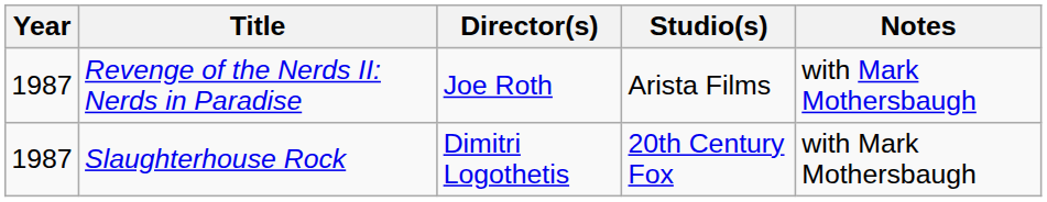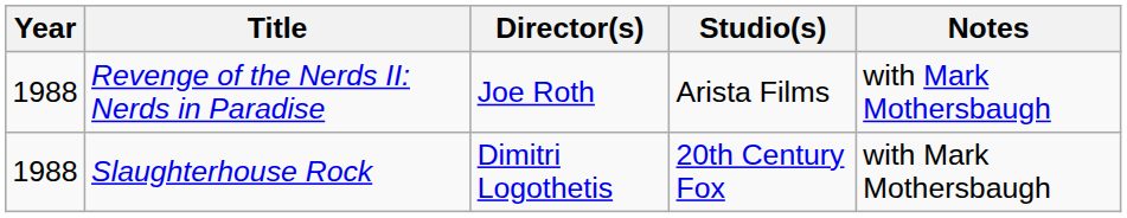Revenge of the Nerds II: Nerds in Paradise | Year: 1987 -> 1988
Slaughterhouse Rock | Year: 1987 -> 1988
